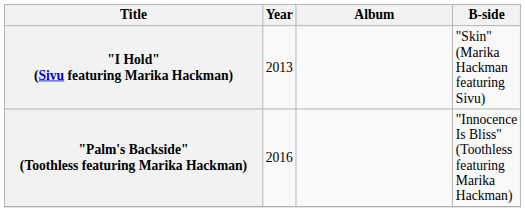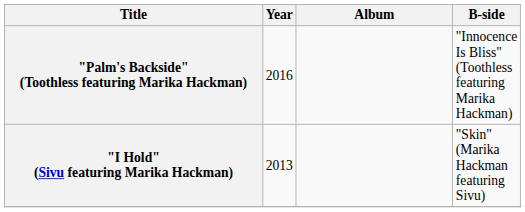rows swapped: "I Hold" (Sivu featuring Marika Hackman) <-> "Palm's Backside" (Toothless featuring Marika Hackman)
